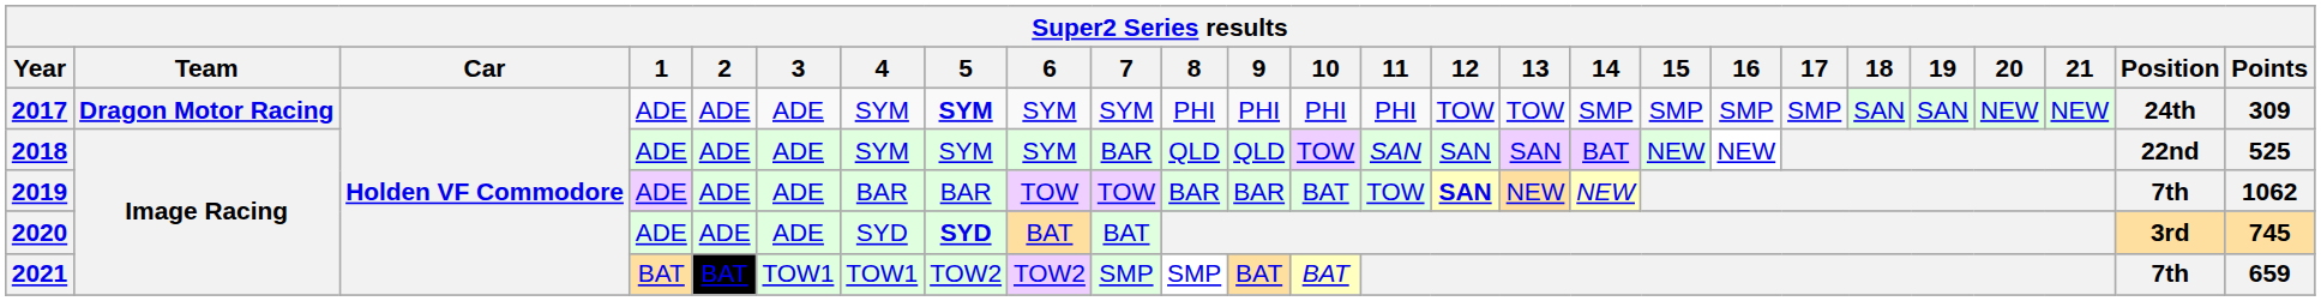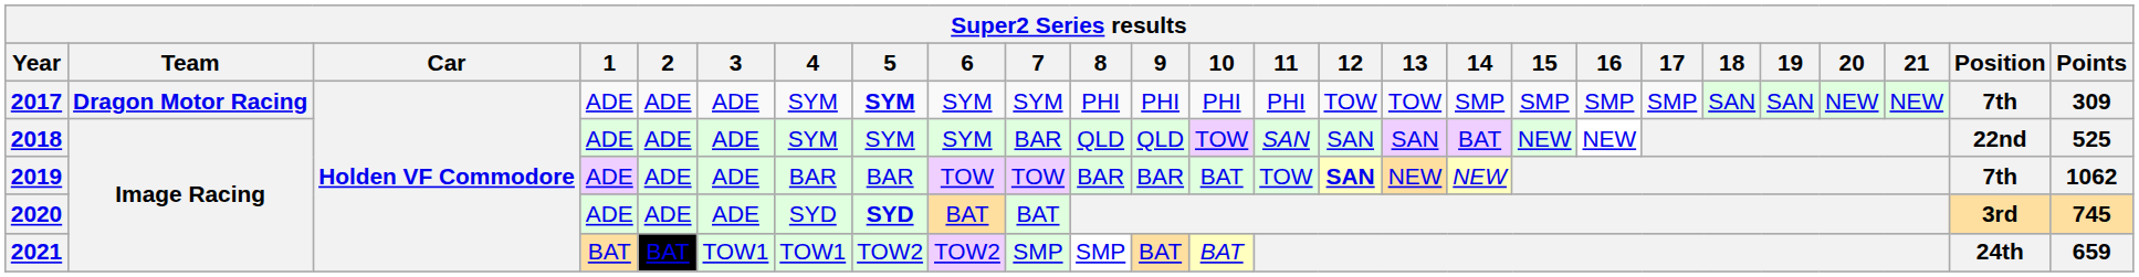2017 | Position: 24th -> 7th
2021 | Position: 7th -> 24th
